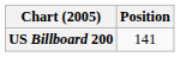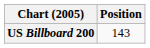US Billboard 200 | Position: 141 -> 143
